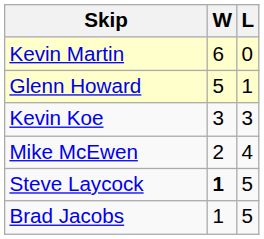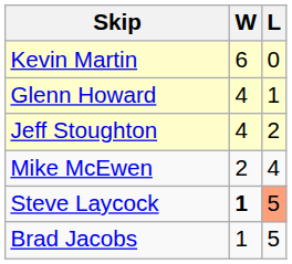Glenn Howard | W: 5 -> 4
+ row: Jeff Stoughton | 4 | 2
- row: Kevin Koe | 3 | 3
Steve Laycock | L: no background -> lightsalmon background
